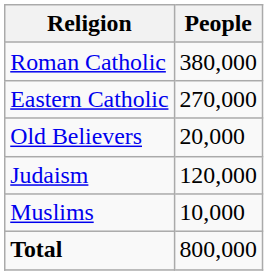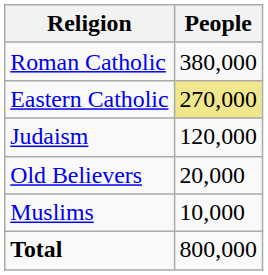Eastern Catholic | People: no background -> khaki background
rows swapped: Judaism <-> Old Believers
